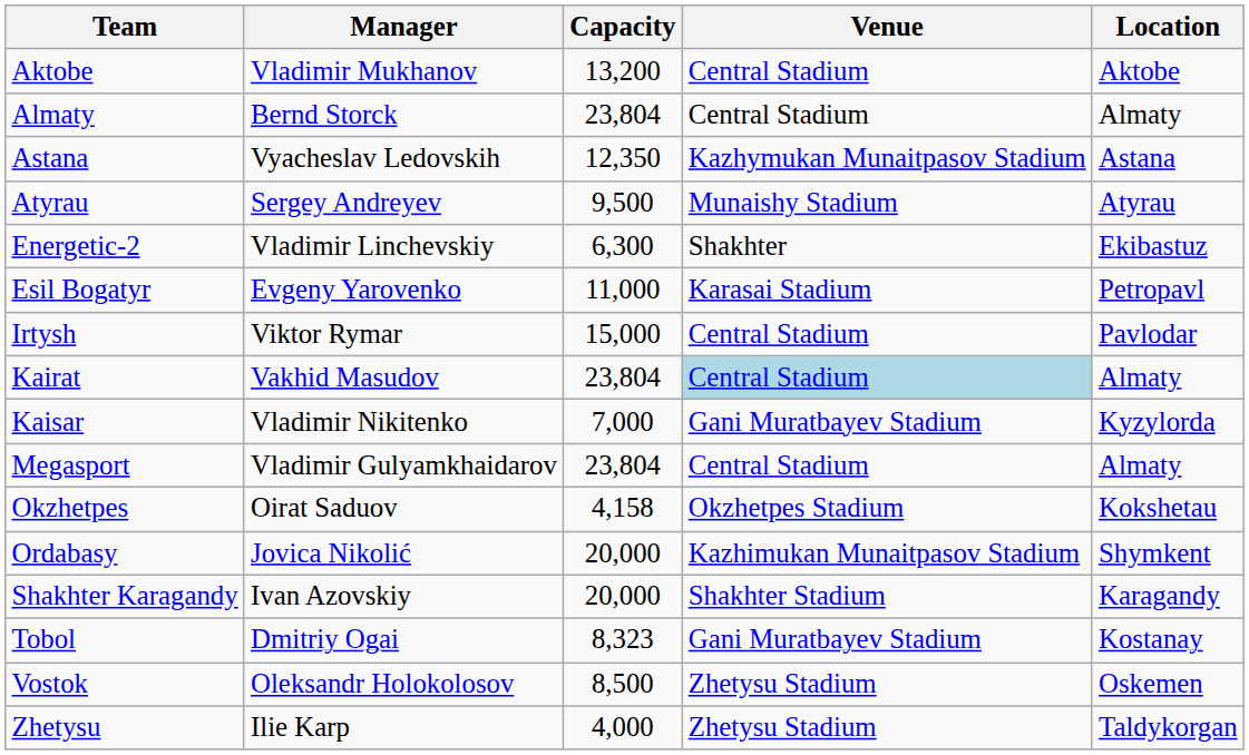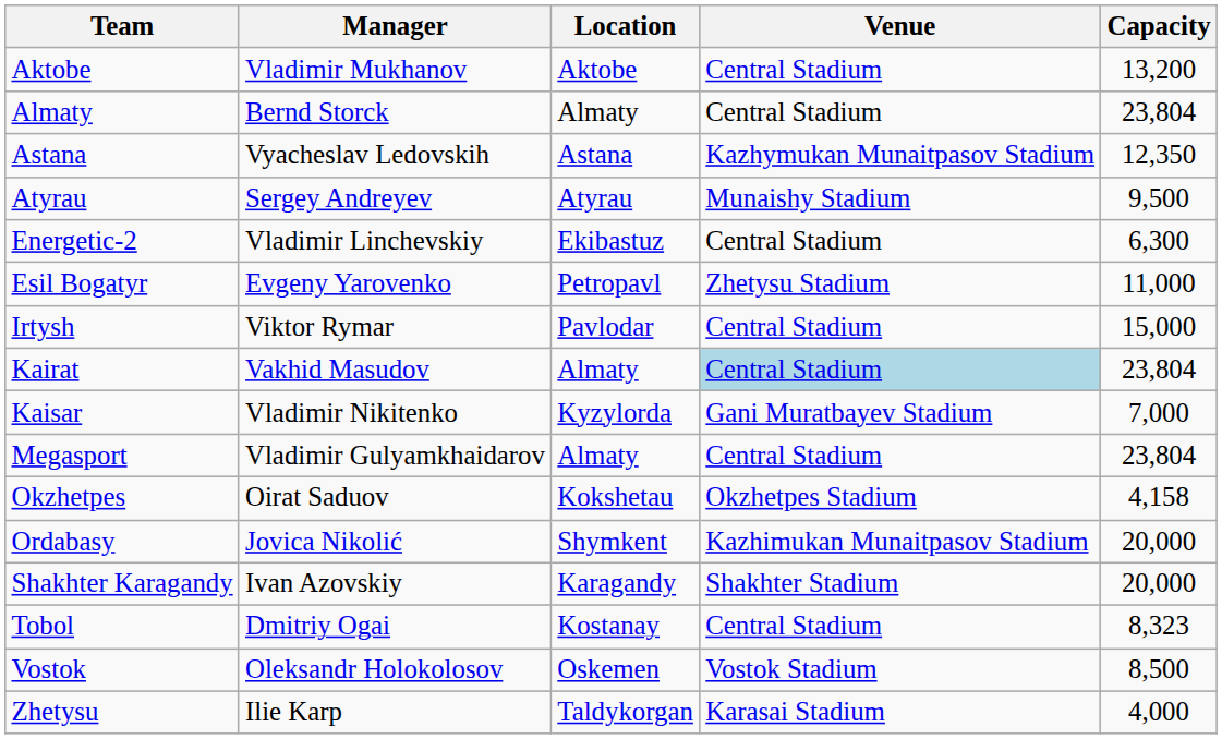columns swapped: Location <-> Capacity
Energetic-2 | Venue: Shakhter -> Central Stadium
Esil Bogatyr | Venue: Karasai Stadium -> Zhetysu Stadium
Tobol | Venue: Gani Muratbayev Stadium -> Central Stadium
Vostok | Venue: Zhetysu Stadium -> Vostok Stadium
Zhetysu | Venue: Zhetysu Stadium -> Karasai Stadium
